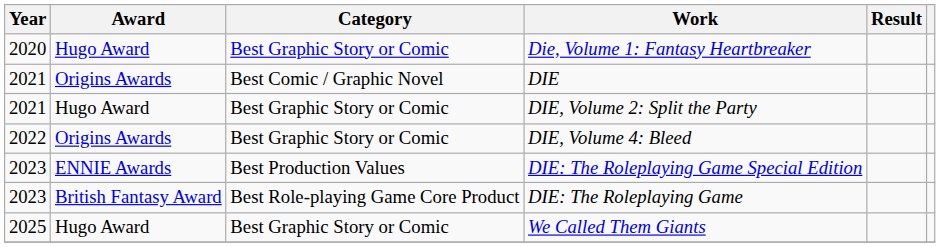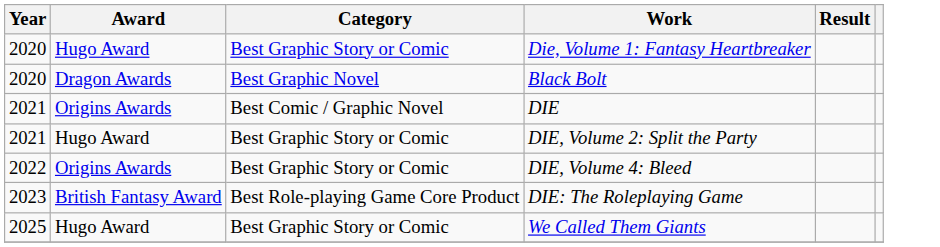+ row: 2020 | Dragon Awards | Best Graphic Novel | Black Bolt
- row: 2023 | ENNIE Awards | Best Production Values | DIE: The Roleplaying Game Special Edition
